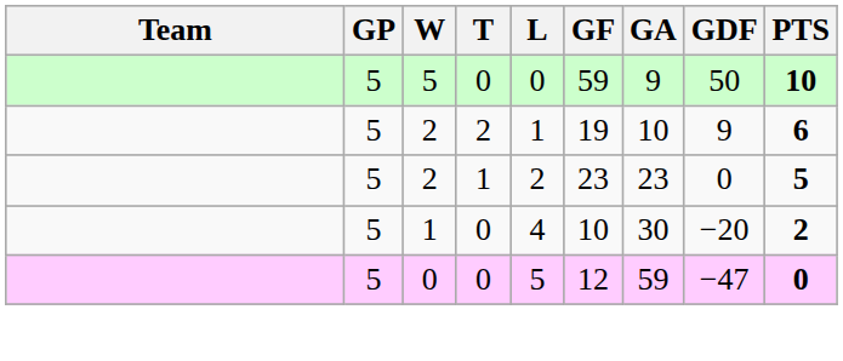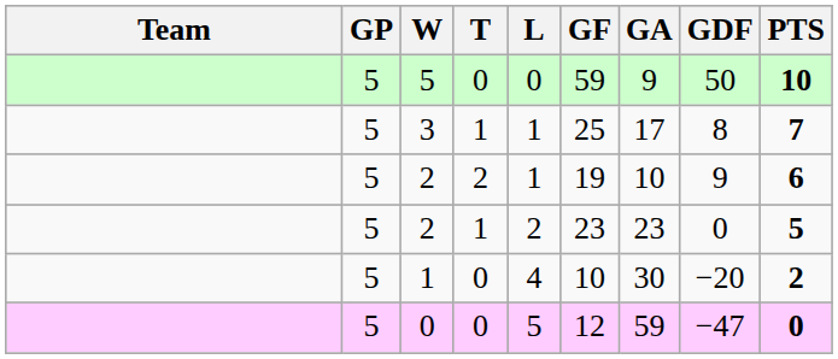+ row: 5 | 3 | 1 | 1 | 25 | 17 | 8 | 7
